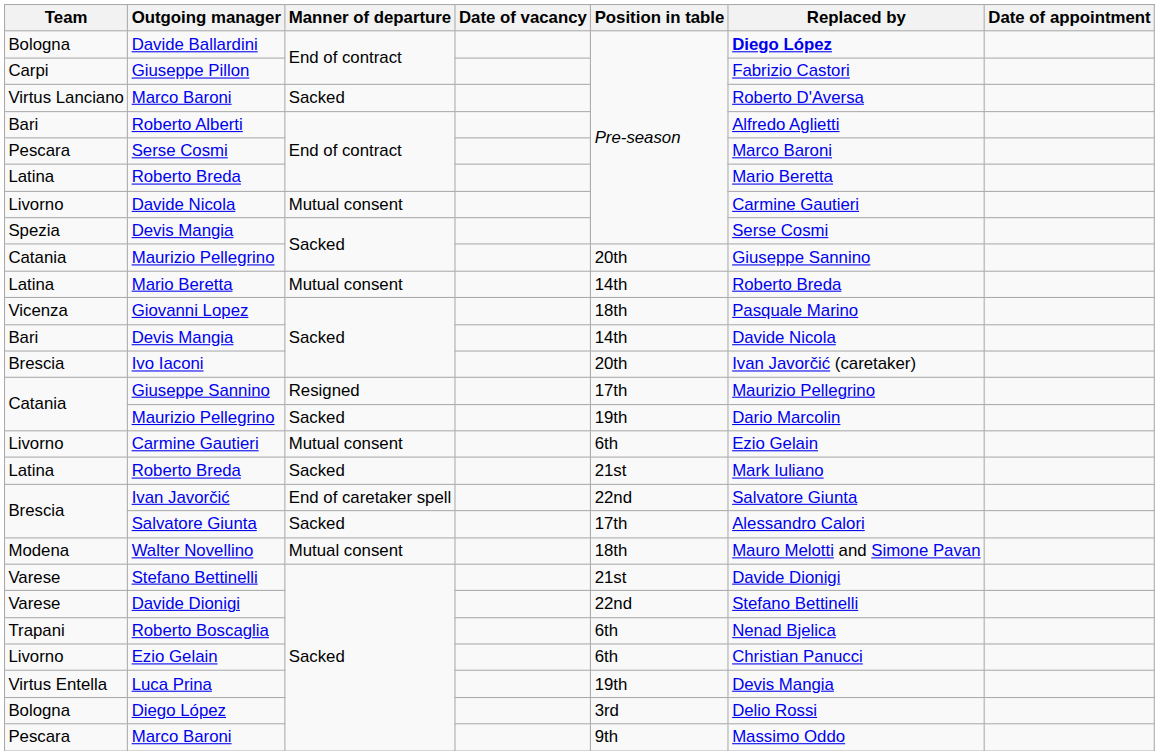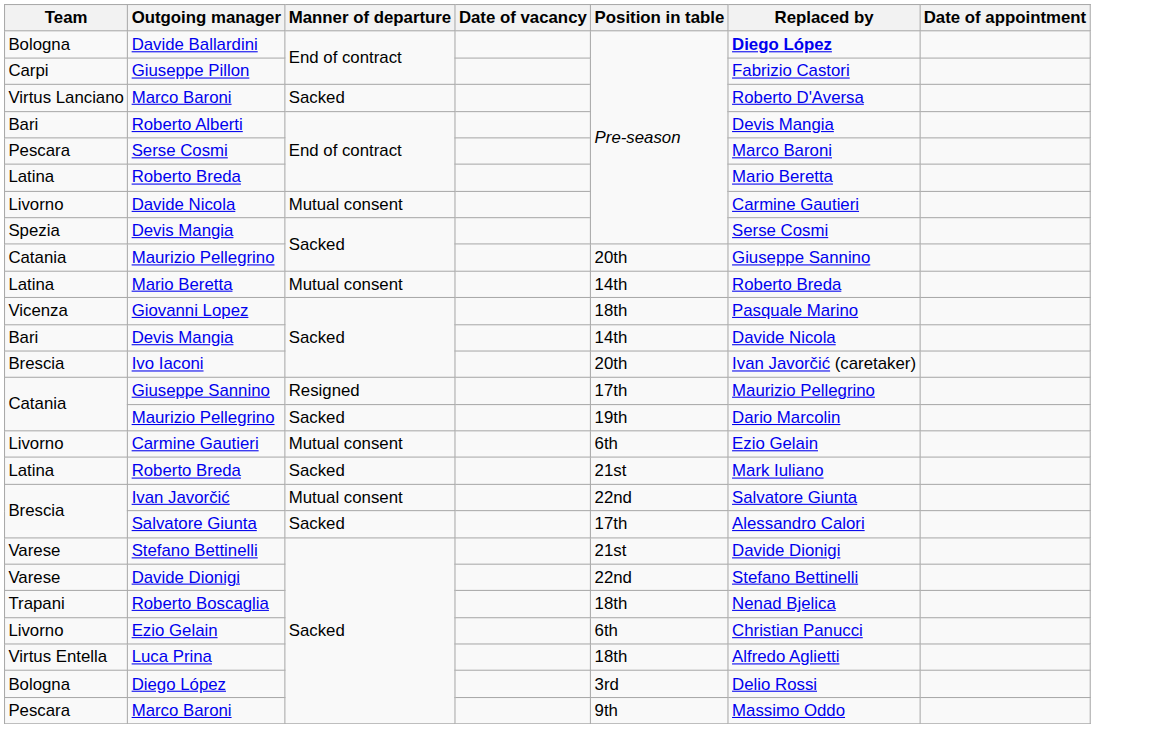Roberto Alberti | Replaced by: Alfredo Aglietti -> Devis Mangia
Ivan Javorčić | Manner of departure: End of caretaker spell -> Mutual consent
- row: Modena | Walter Novellino | Mutual consent | 18th | Mauro Melotti and Simone Pavan
Roberto Boscaglia | Position in table: 6th -> 18th
Luca Prina | Position in table: 19th -> 18th
Luca Prina | Replaced by: Devis Mangia -> Alfredo Aglietti
